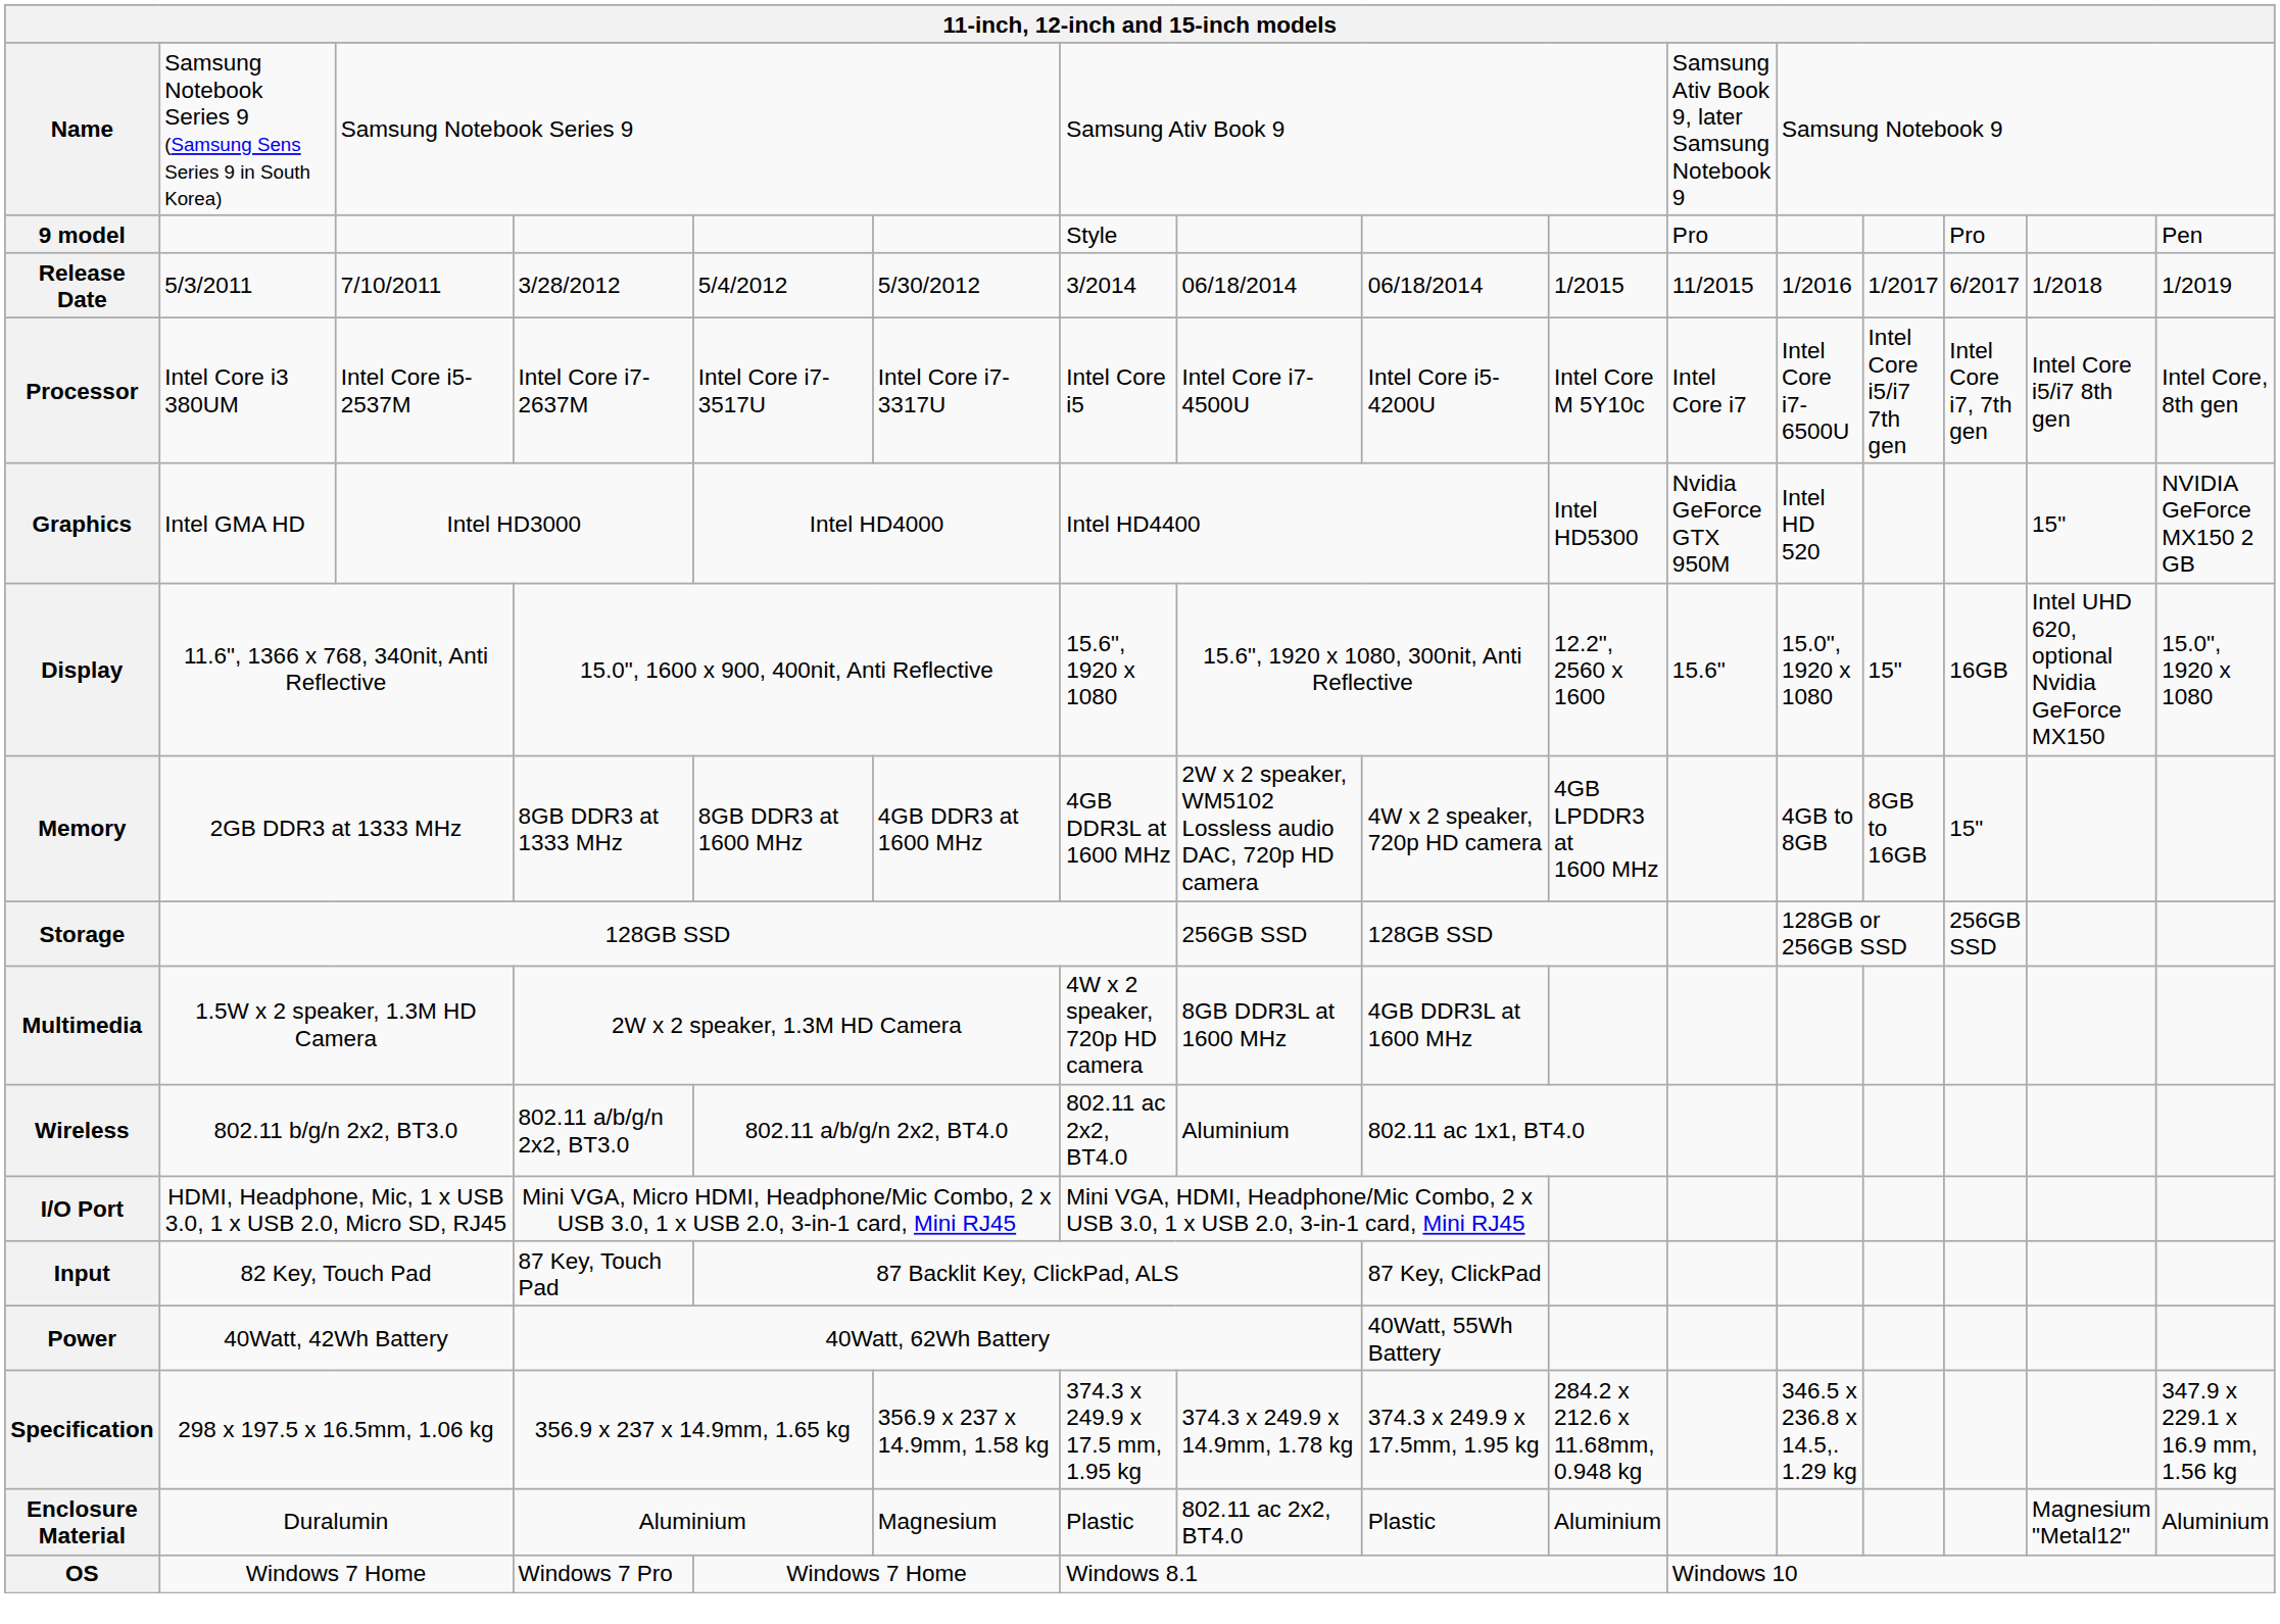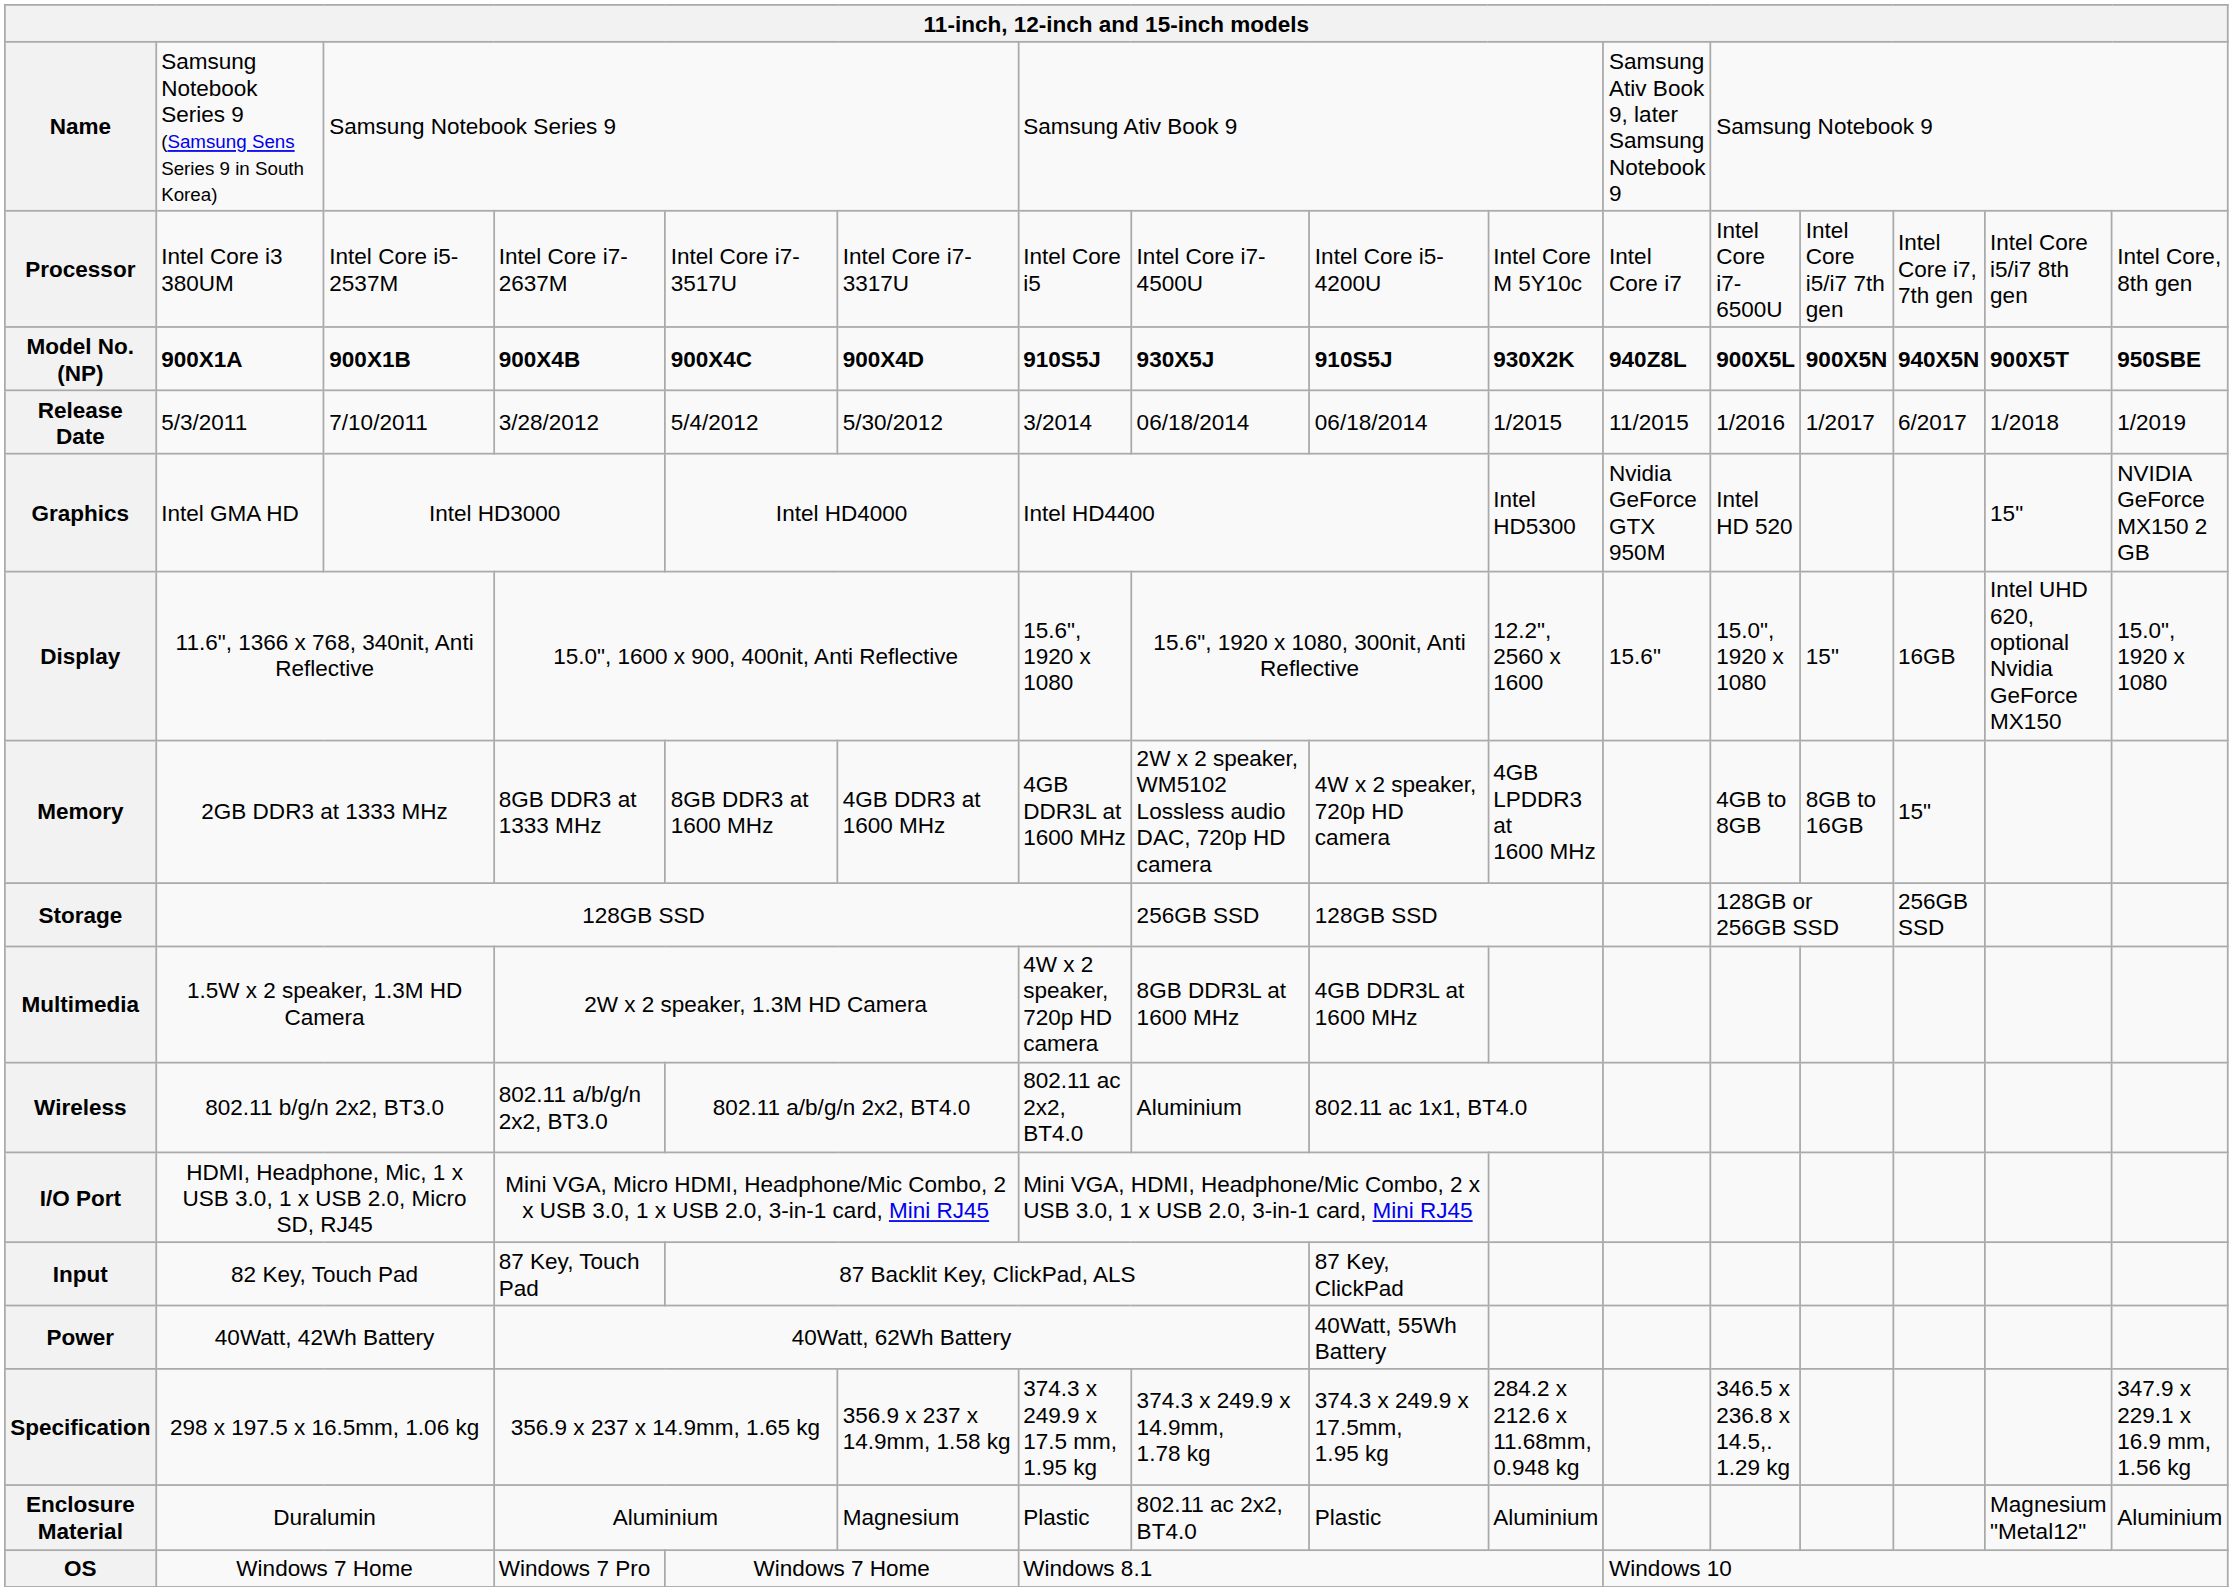- row: 9 model | Style | Pro | Pro | Pen
rows swapped: Release Date <-> Processor
+ row: Model No. (NP) | 900X1A | 900X1B | 900X4B | 900X4C | 900X4D | 910S5J | 930X5J | 910S5J | 930X2K | 940Z8L | 900X5L | 900X5N | 940X5N | 900X5T | 950SBE
